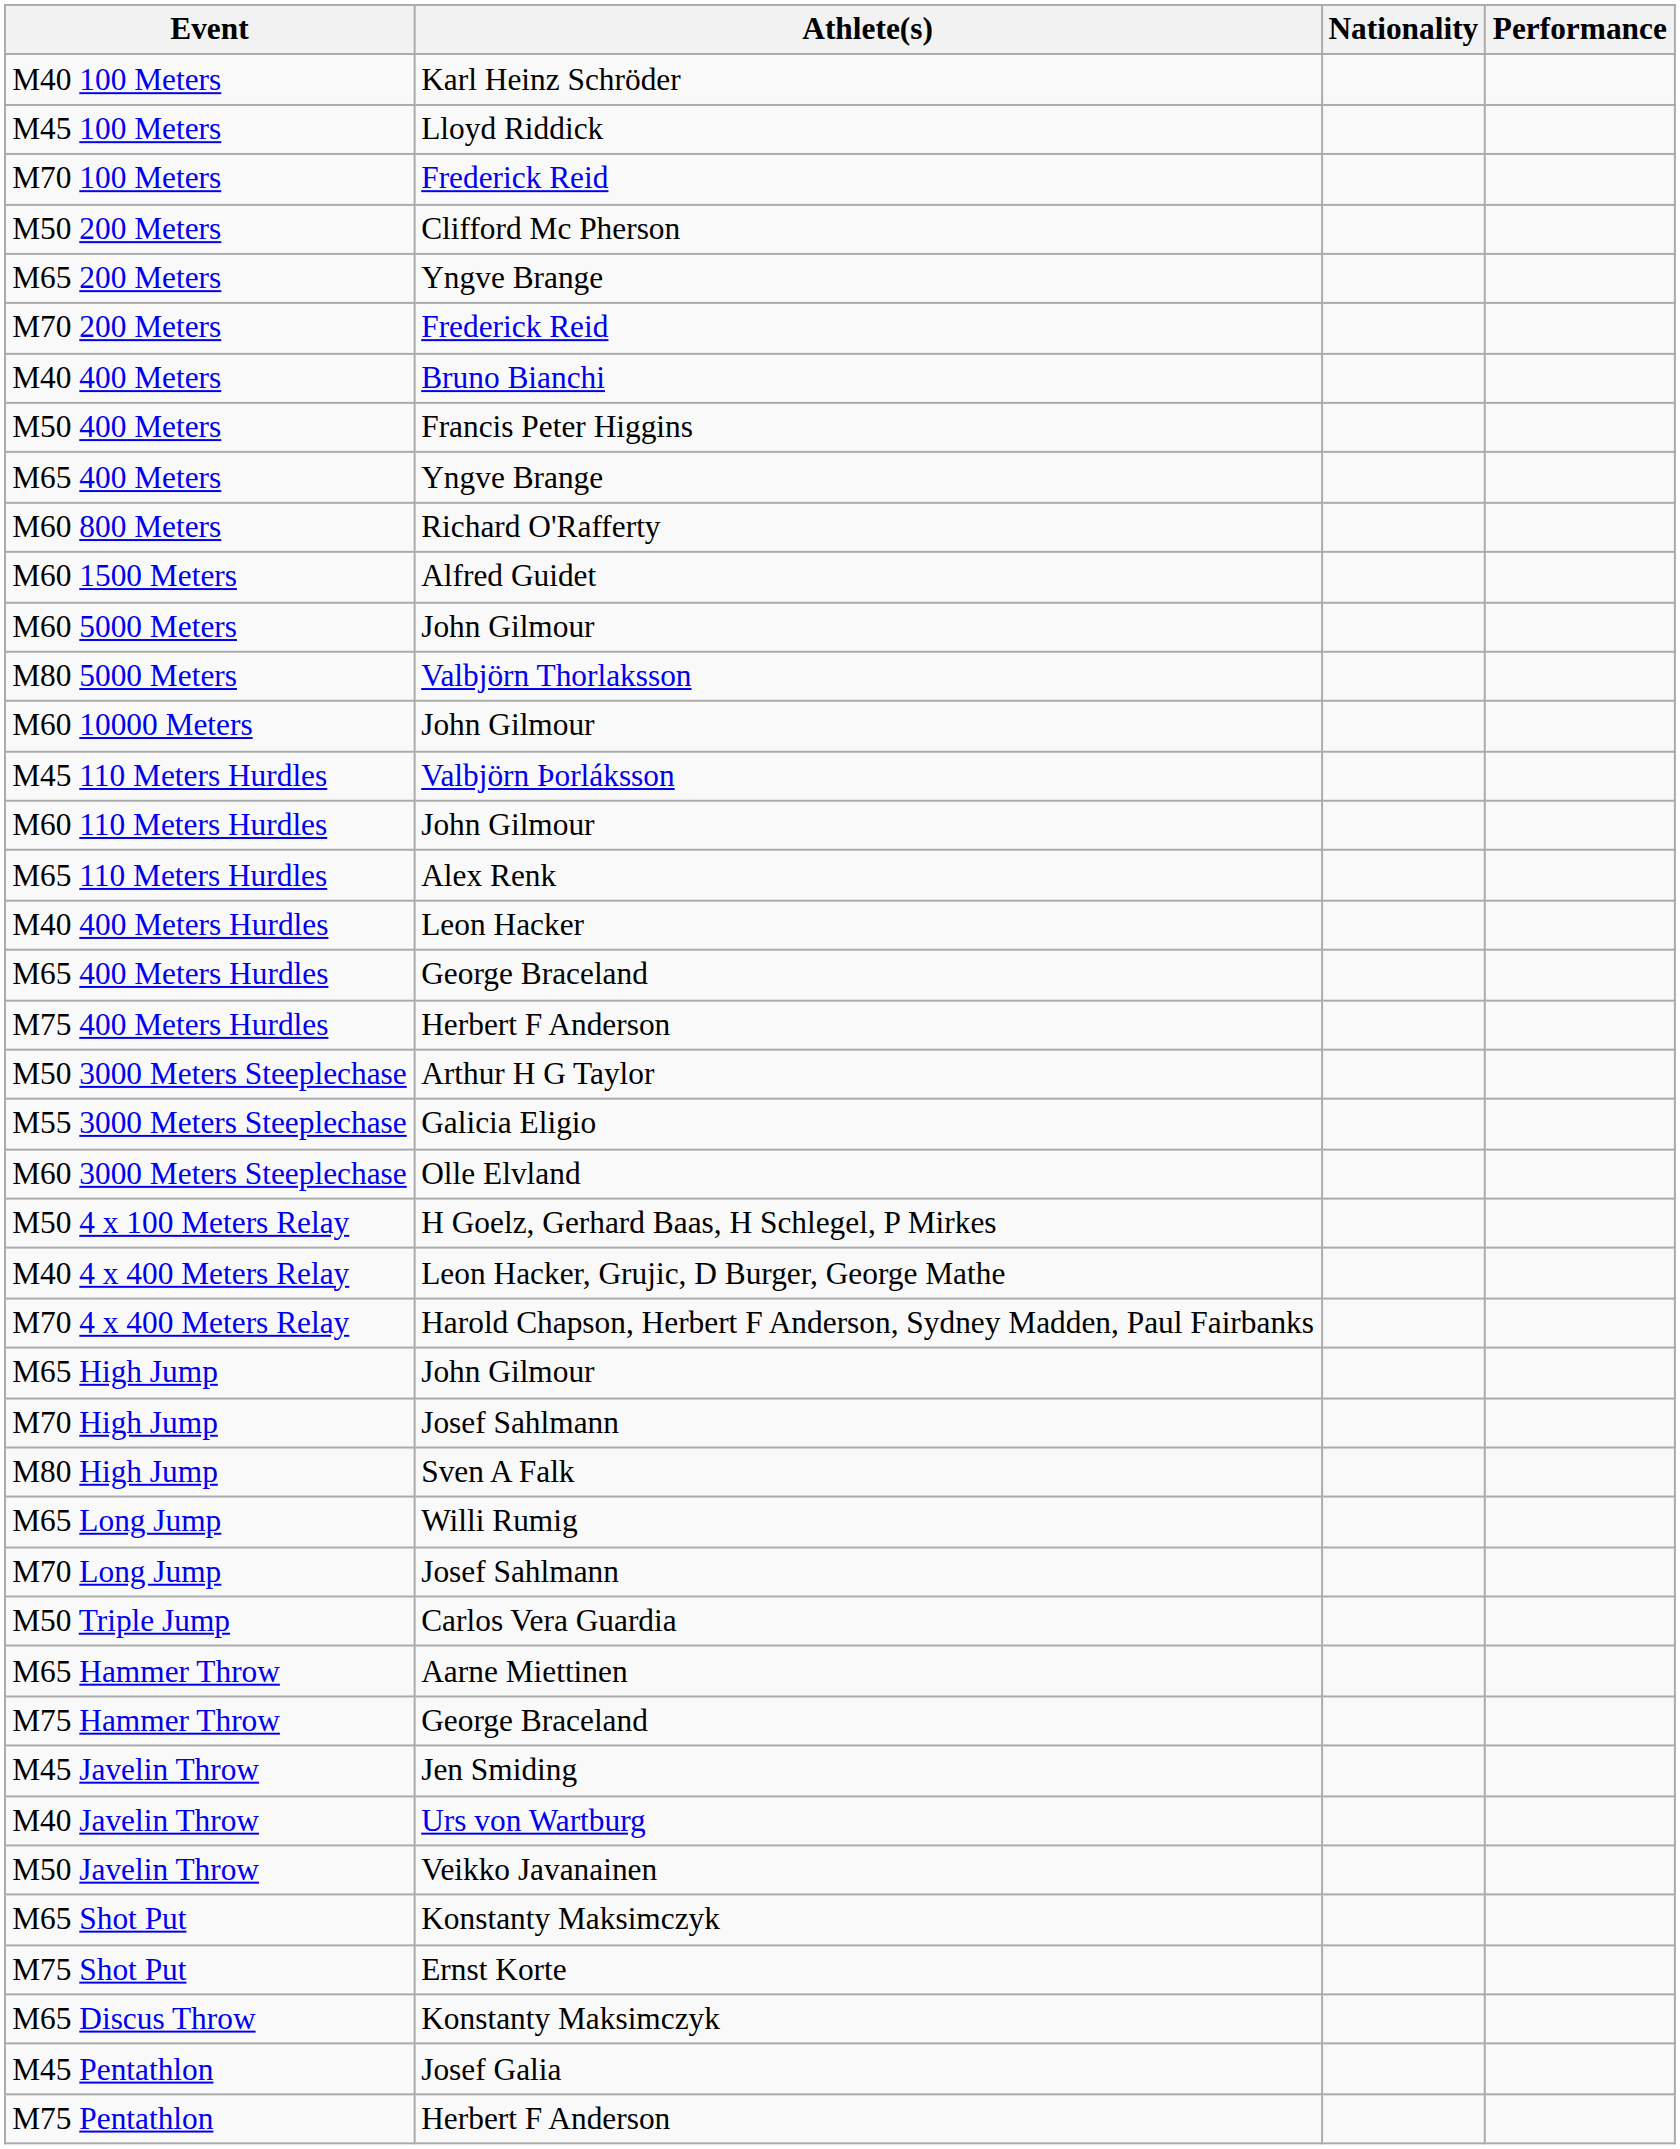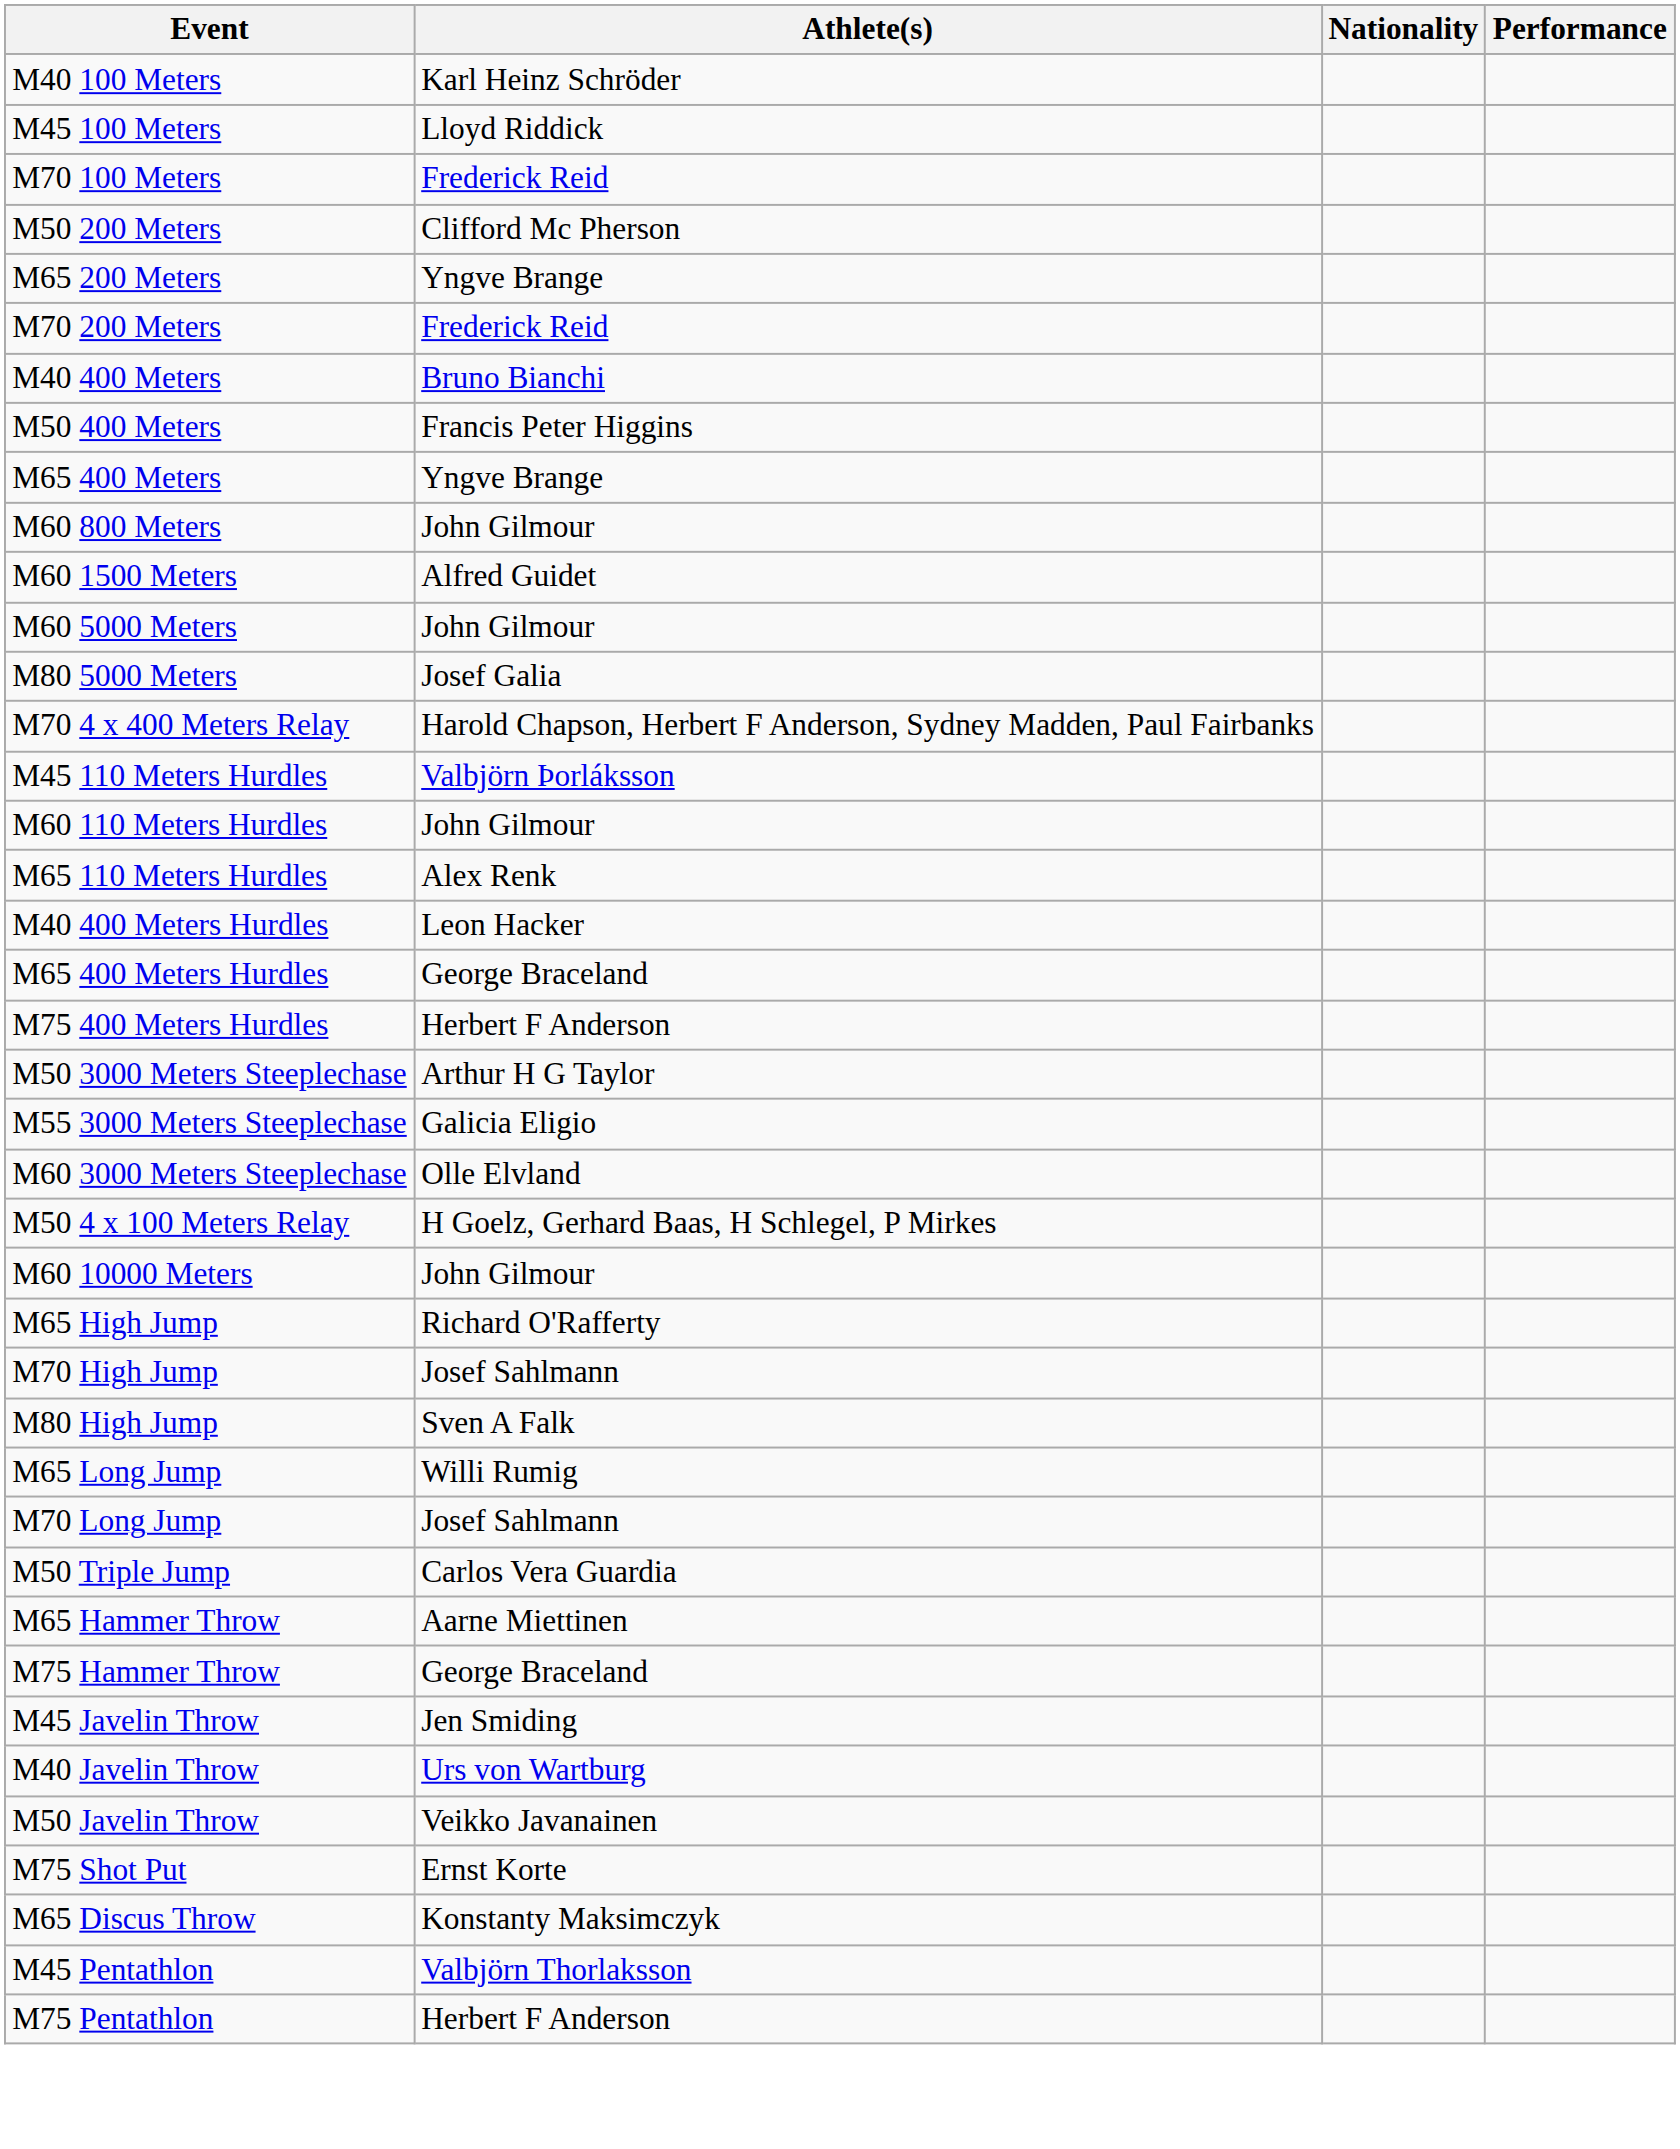M60 800 Meters | Athlete(s): Richard O'Rafferty -> John Gilmour
M80 5000 Meters | Athlete(s): Valbjörn Thorlaksson -> Josef Galia
rows swapped: M60 10000 Meters <-> M70 4 x 400 Meters Relay
- row: M40 4 x 400 Meters Relay | Leon Hacker, Grujic, D Burger, George Mathe
M65 High Jump | Athlete(s): John Gilmour -> Richard O'Rafferty
- row: M65 Shot Put | Konstanty Maksimczyk
M45 Pentathlon | Athlete(s): Josef Galia -> Valbjörn Thorlaksson
